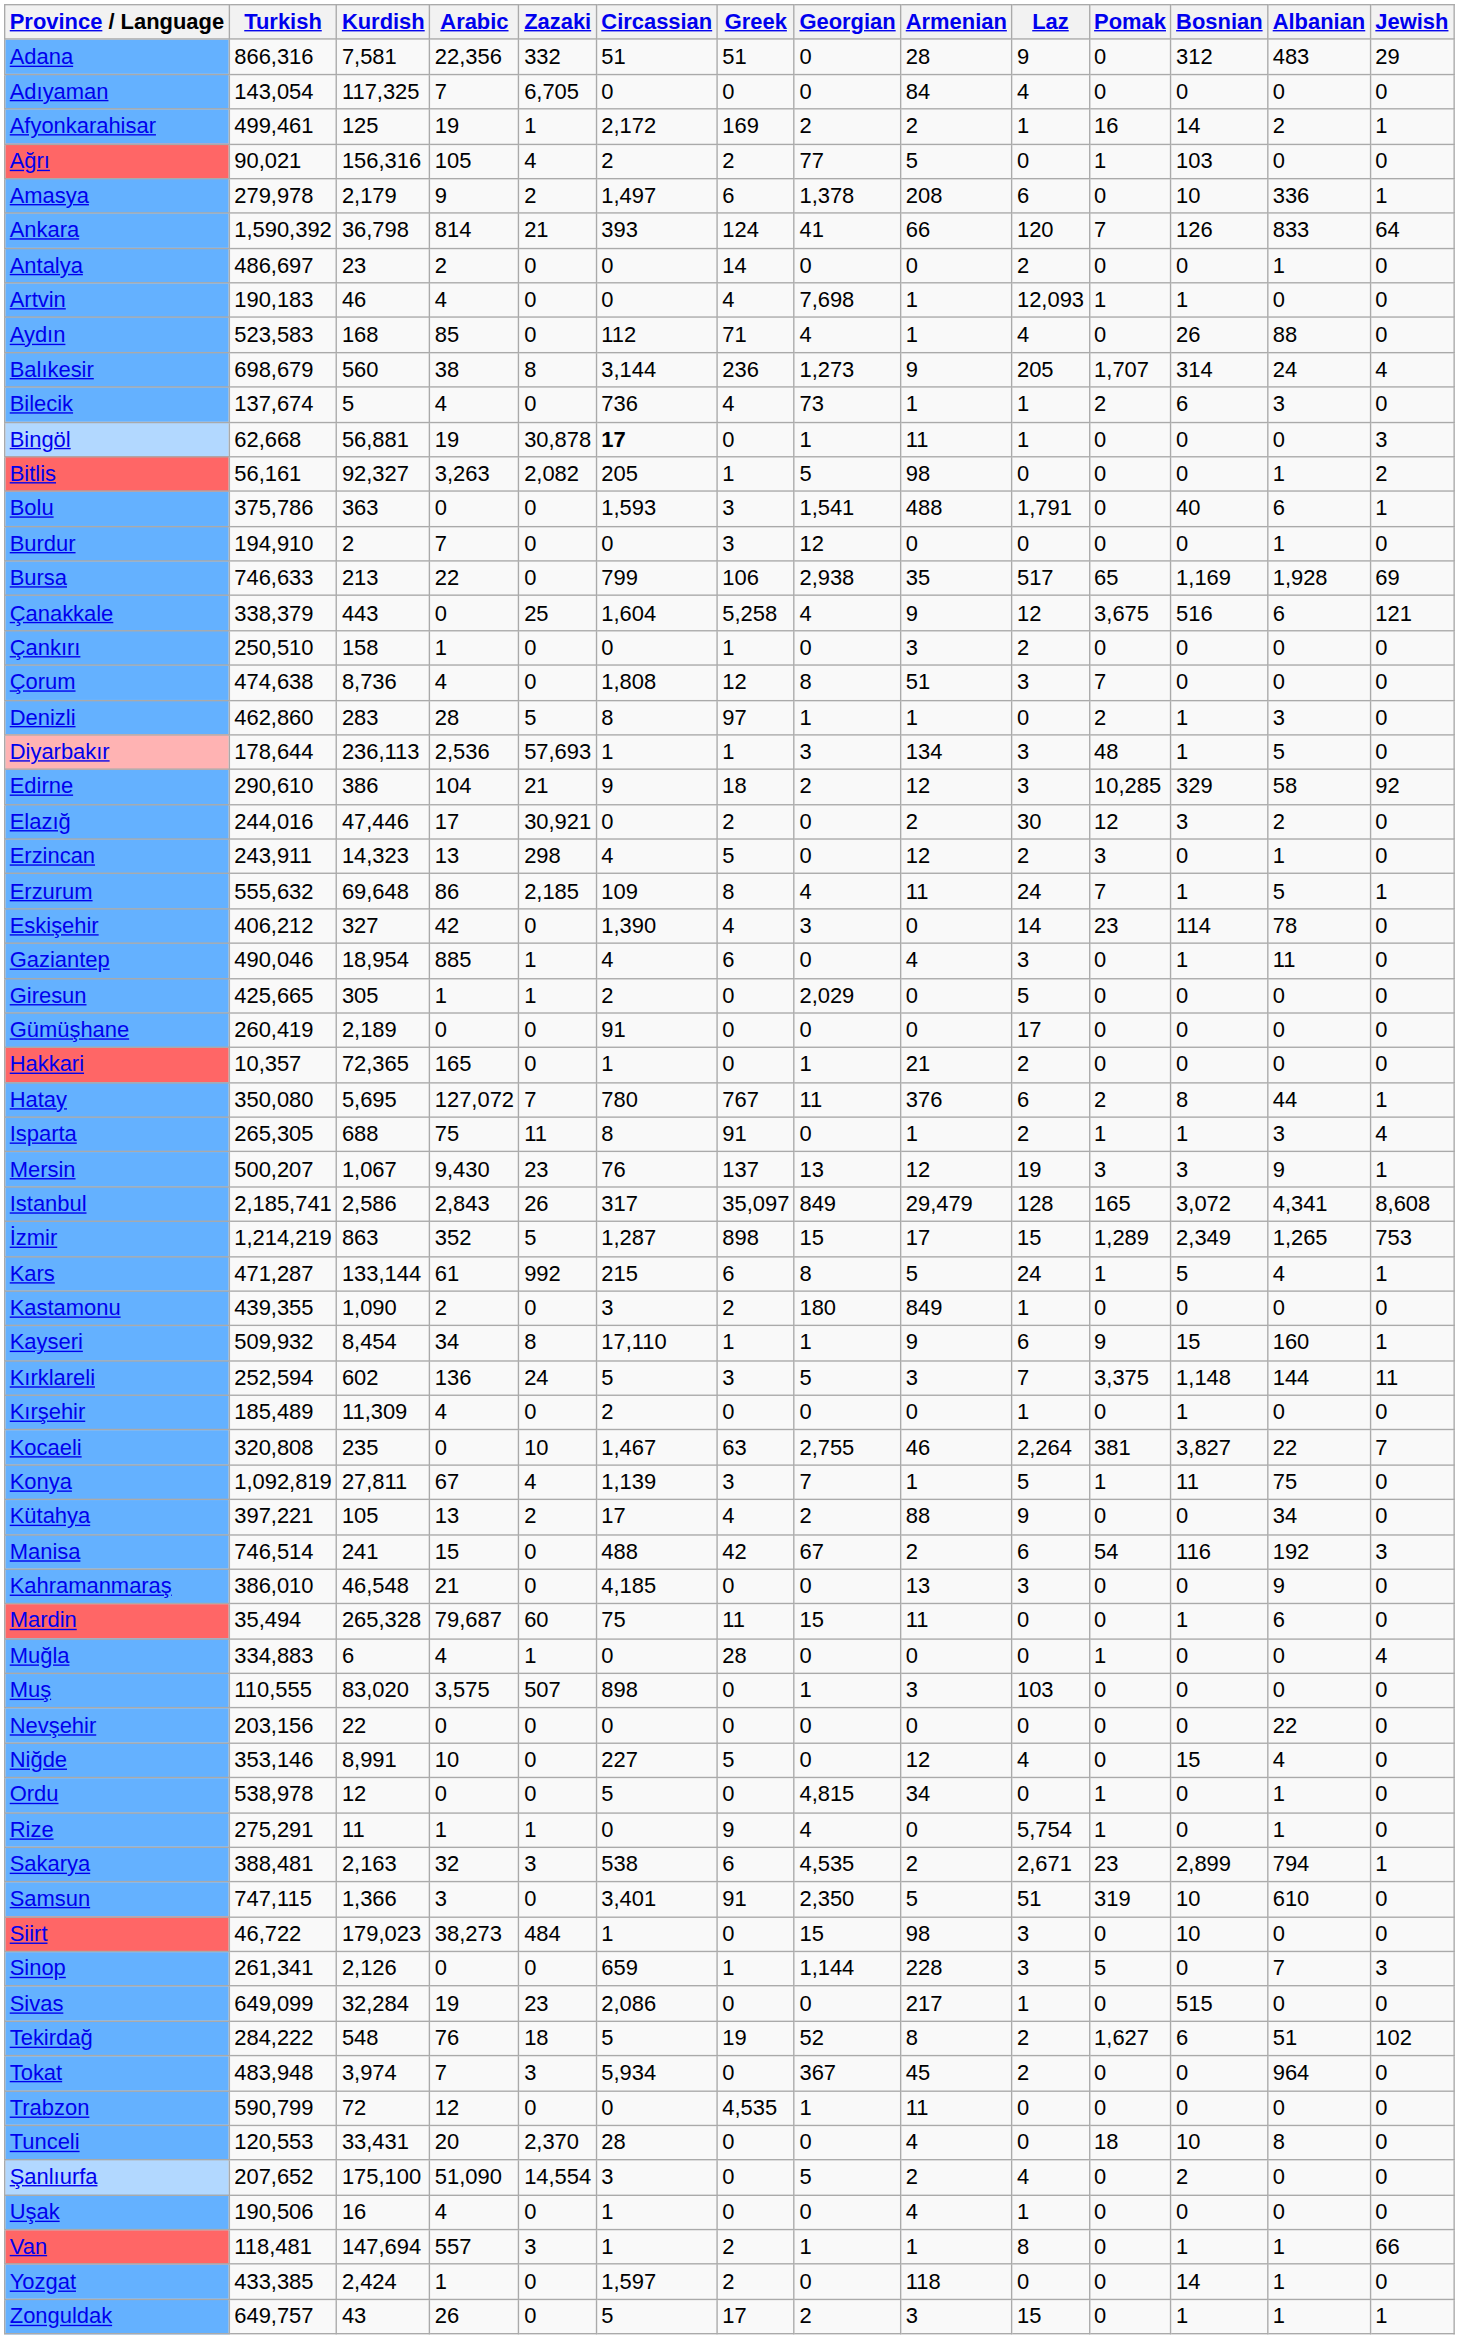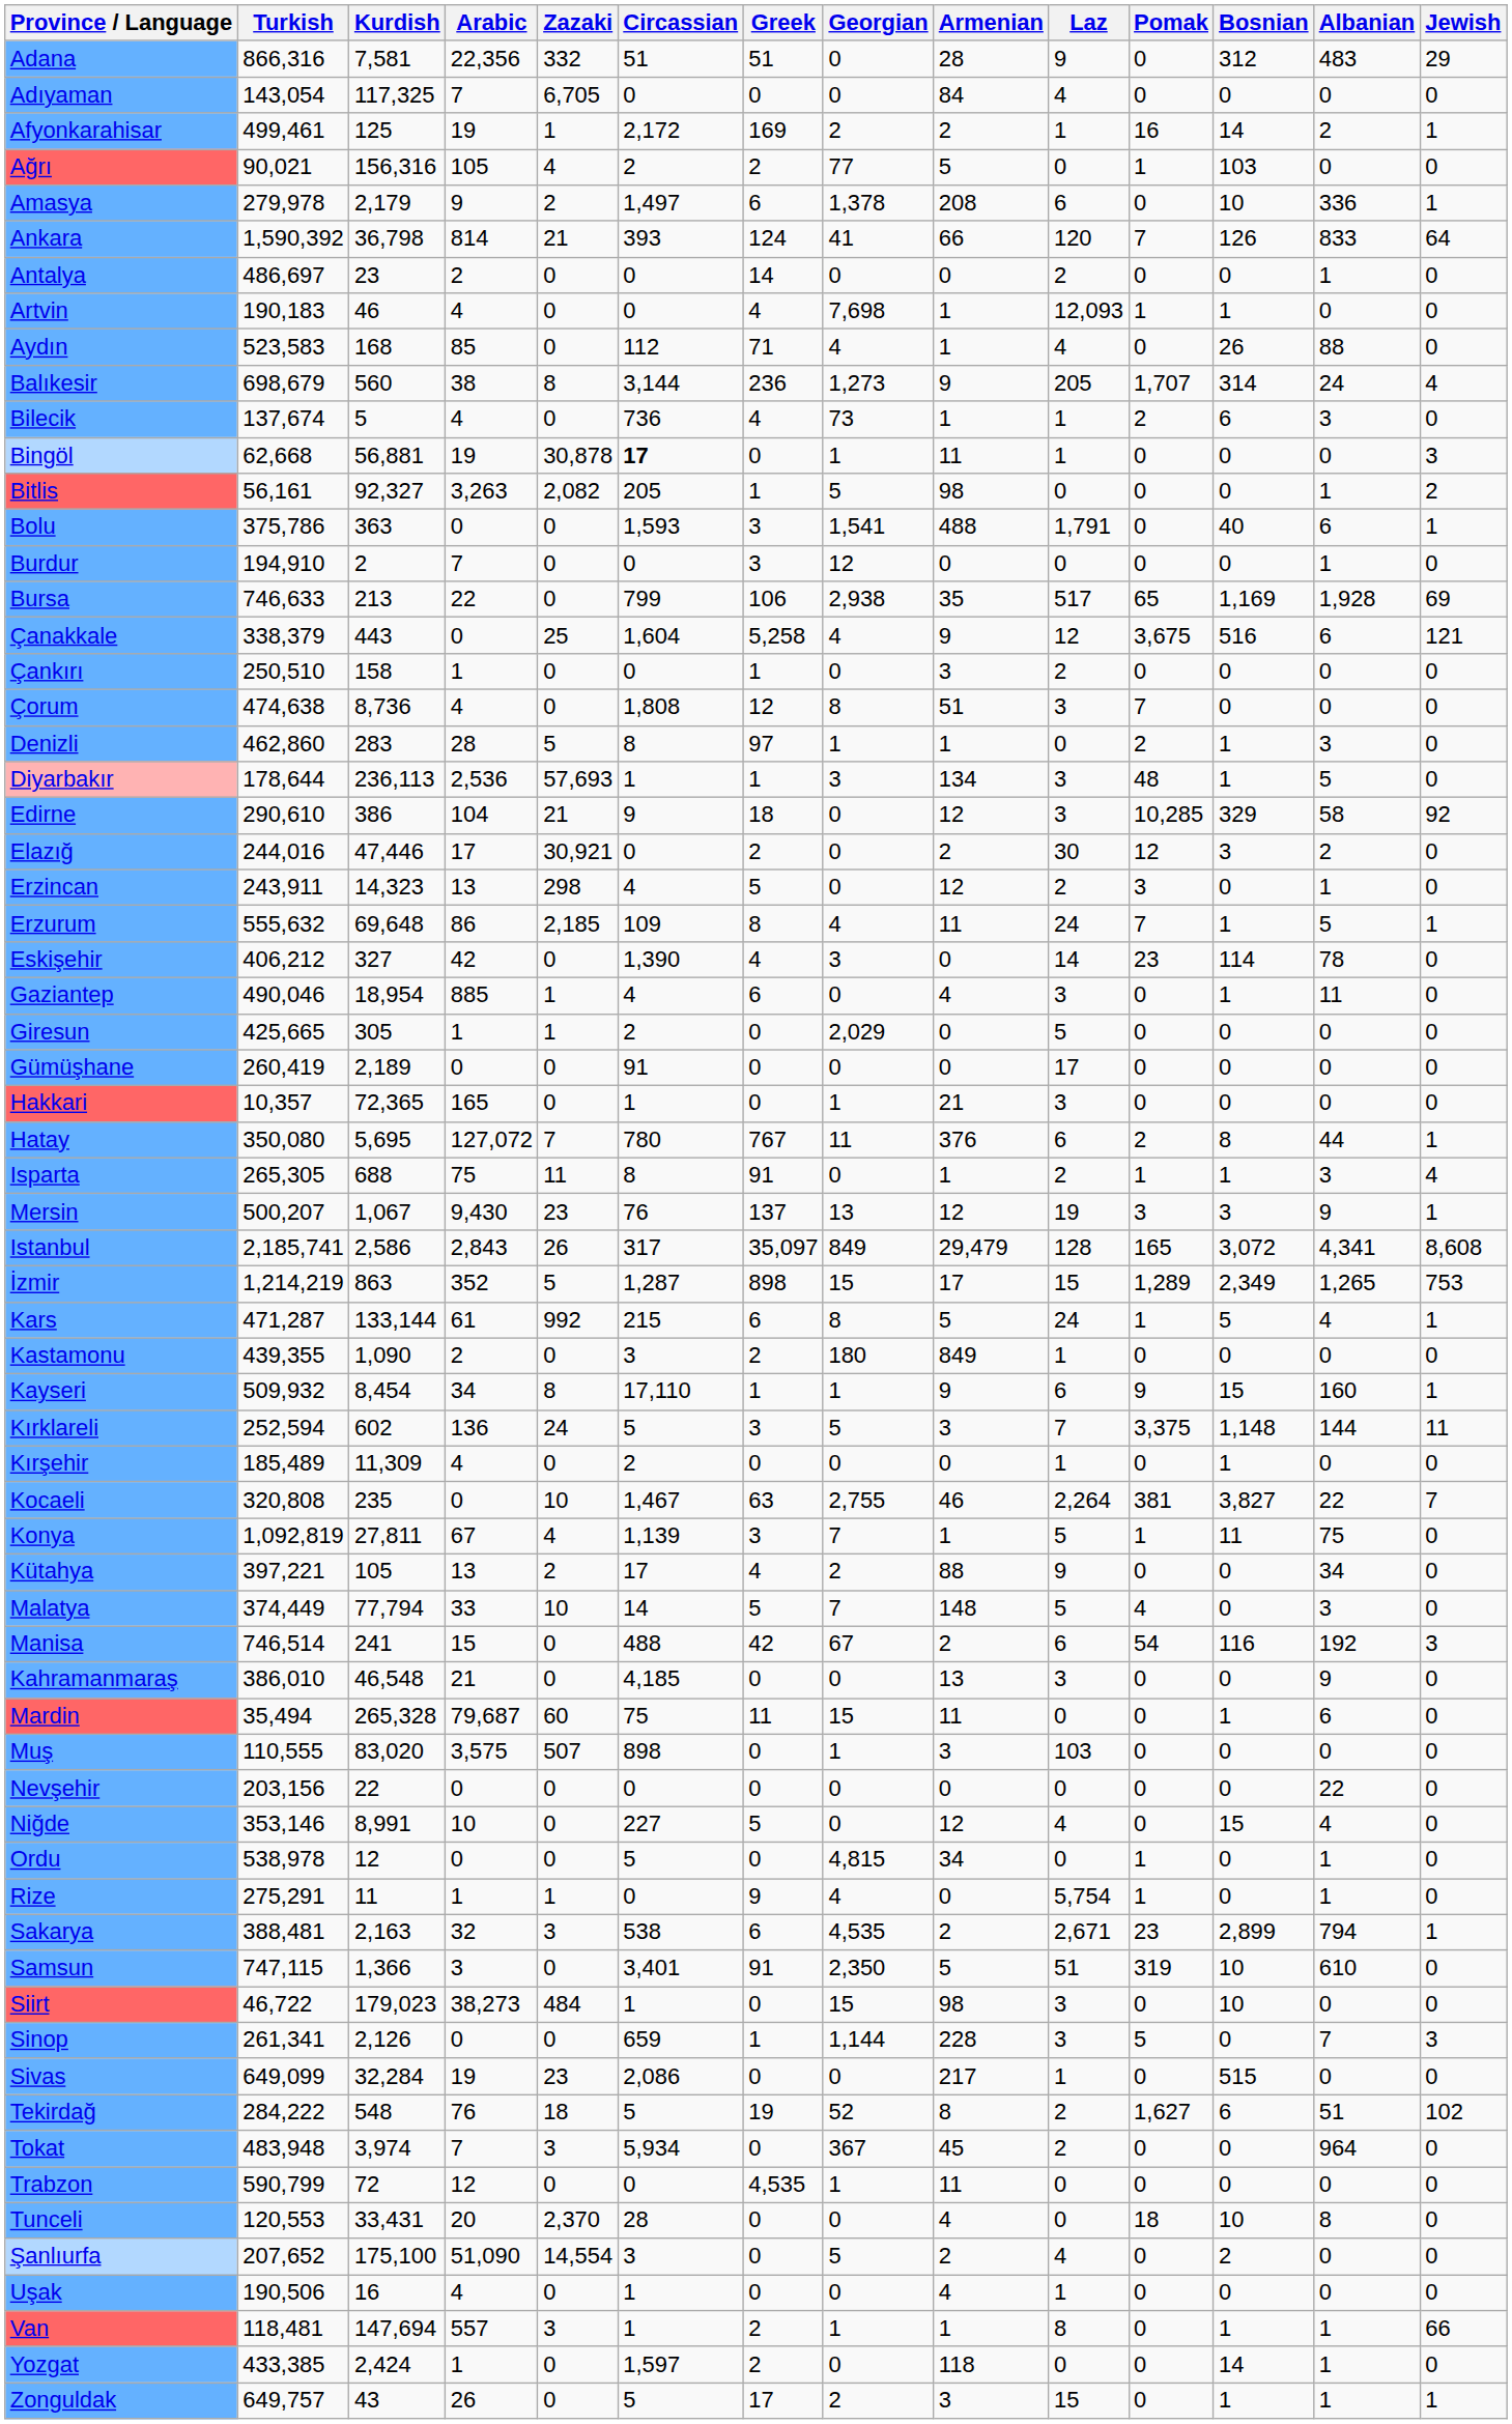Edirne | Georgian: 2 -> 0
Hakkari | Laz: 2 -> 3
+ row: Malatya | 374,449 | 77,794 | 33 | 10 | 14 | 5 | 7 | 148 | 5 | 4 | 0 | 3 | 0
- row: Muğla | 334,883 | 6 | 4 | 1 | 0 | 28 | 0 | 0 | 0 | 1 | 0 | 0 | 4
